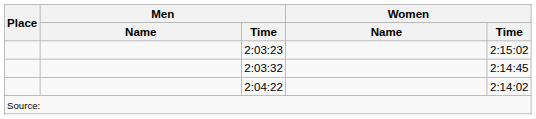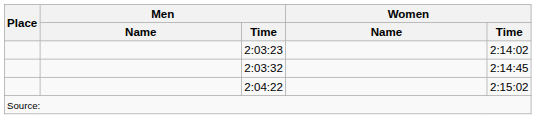2:03:23 | Women / Time: 2:15:02 -> 2:14:02
2:04:22 | Women / Time: 2:14:02 -> 2:15:02
